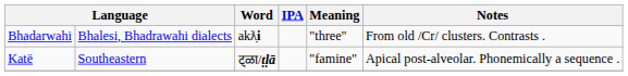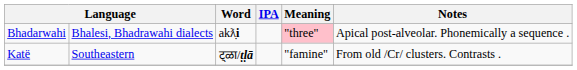Bhadarwahi | Meaning: no background -> pink background
Bhadarwahi | Notes: From old /Cr/ clusters. Contrasts . -> Apical post-alveolar. Phonemically a sequence .
Katë | Notes: Apical post-alveolar. Phonemically a sequence . -> From old /Cr/ clusters. Contrasts .
